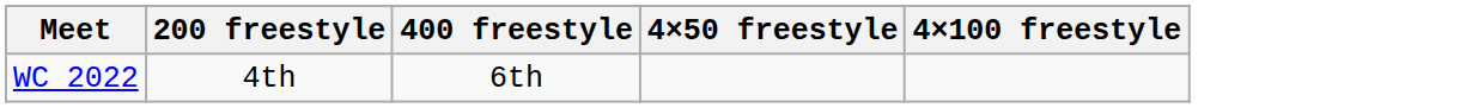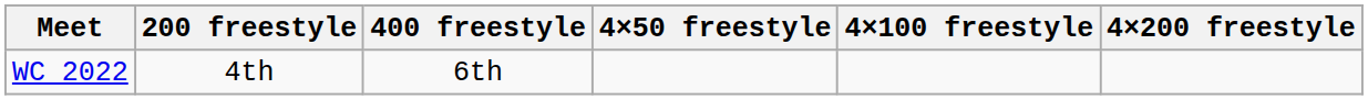+ column: 4×200 freestyle
